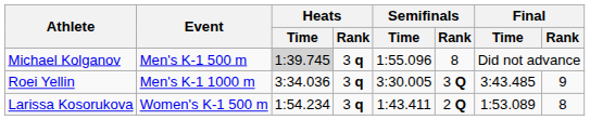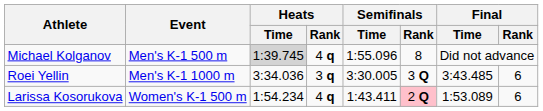Michael Kolganov | Heats / Rank: 3 q -> 4 q
Roei Yellin | Final / Rank: 9 -> 6
Larissa Kosorukova | Heats / Rank: 3 q -> 4 q
Larissa Kosorukova | Semifinals / Rank: no background -> pink background
Larissa Kosorukova | Final / Rank: 8 -> 6
